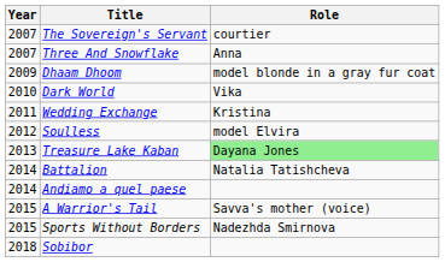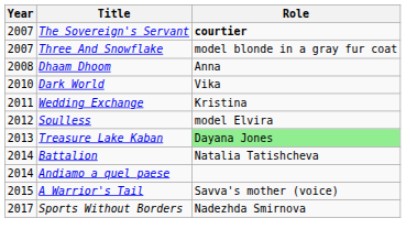The Sovereign's Servant | Role: normal -> bold
Three And Snowflake | Role: Anna -> model blonde in a gray fur coat
Dhaam Dhoom | Year: 2009 -> 2008
Dhaam Dhoom | Role: model blonde in a gray fur coat -> Anna
Sports Without Borders | Year: 2015 -> 2017
- row: 2018 | Sobibor
